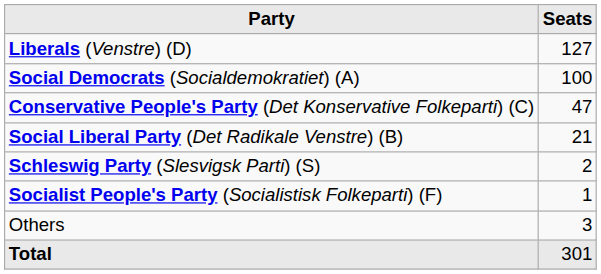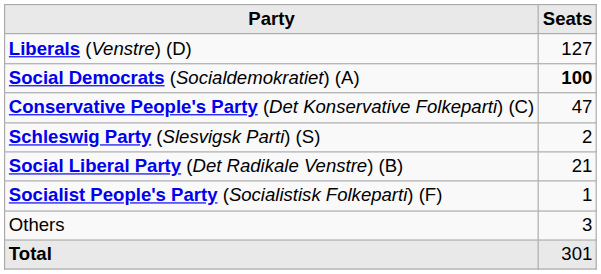Social Democrats (Socialdemokratiet) (A) | Seats: normal -> bold
rows swapped: Social Liberal Party (Det Radikale Venstre) (B) <-> Schleswig Party (Slesvigsk Parti) (S)
